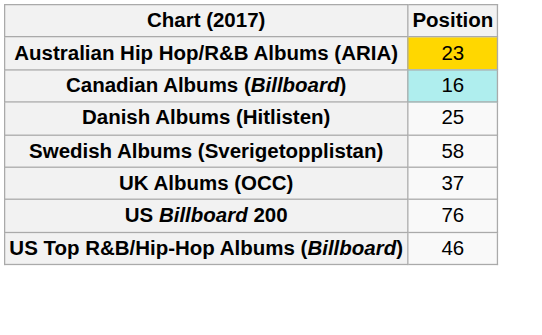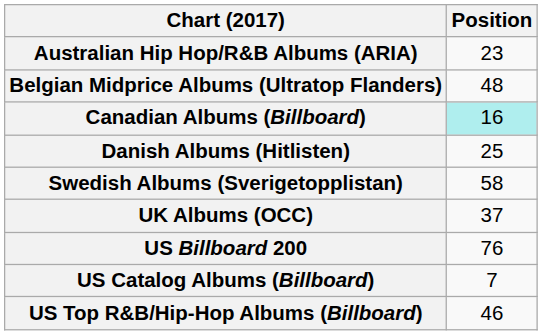Australian Hip Hop/R&B Albums (ARIA) | Position: gold background -> no background
+ row: Belgian Midprice Albums (Ultratop Flanders) | 48
+ row: US Catalog Albums (Billboard) | 7
